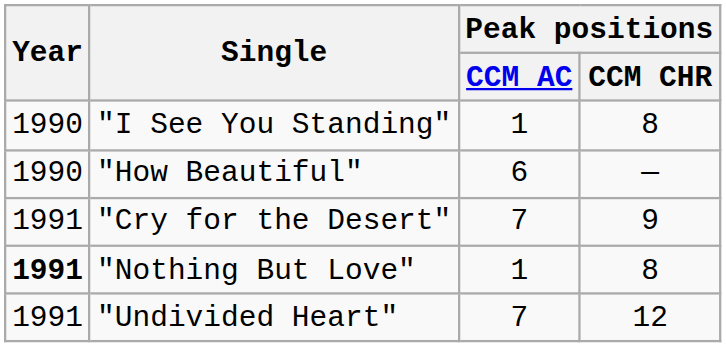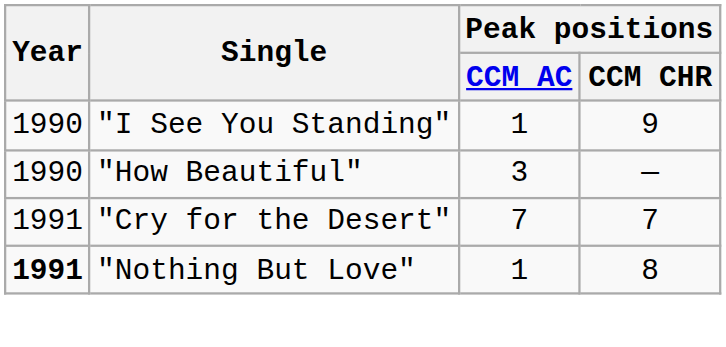"I See You Standing" | Peak positions / CCM CHR: 8 -> 9
"How Beautiful" | Peak positions / CCM AC: 6 -> 3
"Cry for the Desert" | Peak positions / CCM CHR: 9 -> 7
- row: 1991 | "Undivided Heart" | 7 | 12
